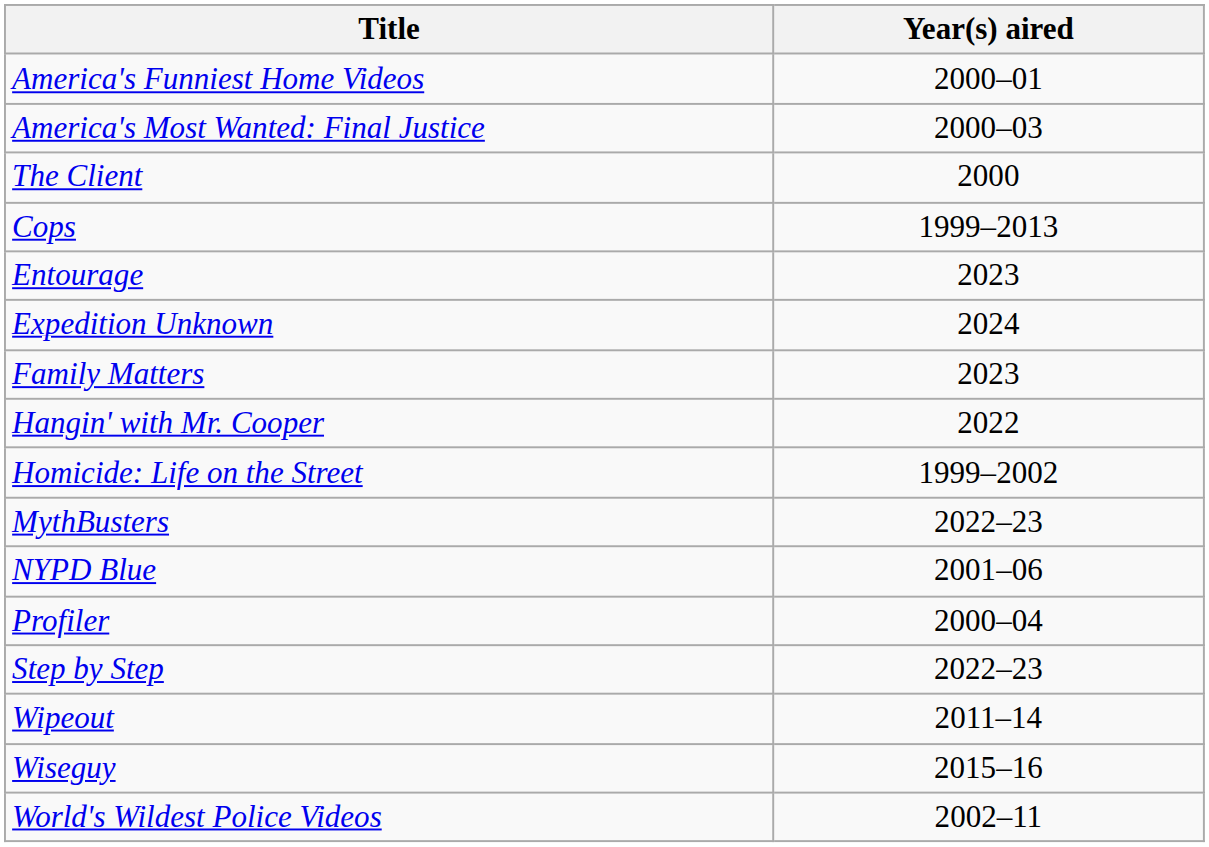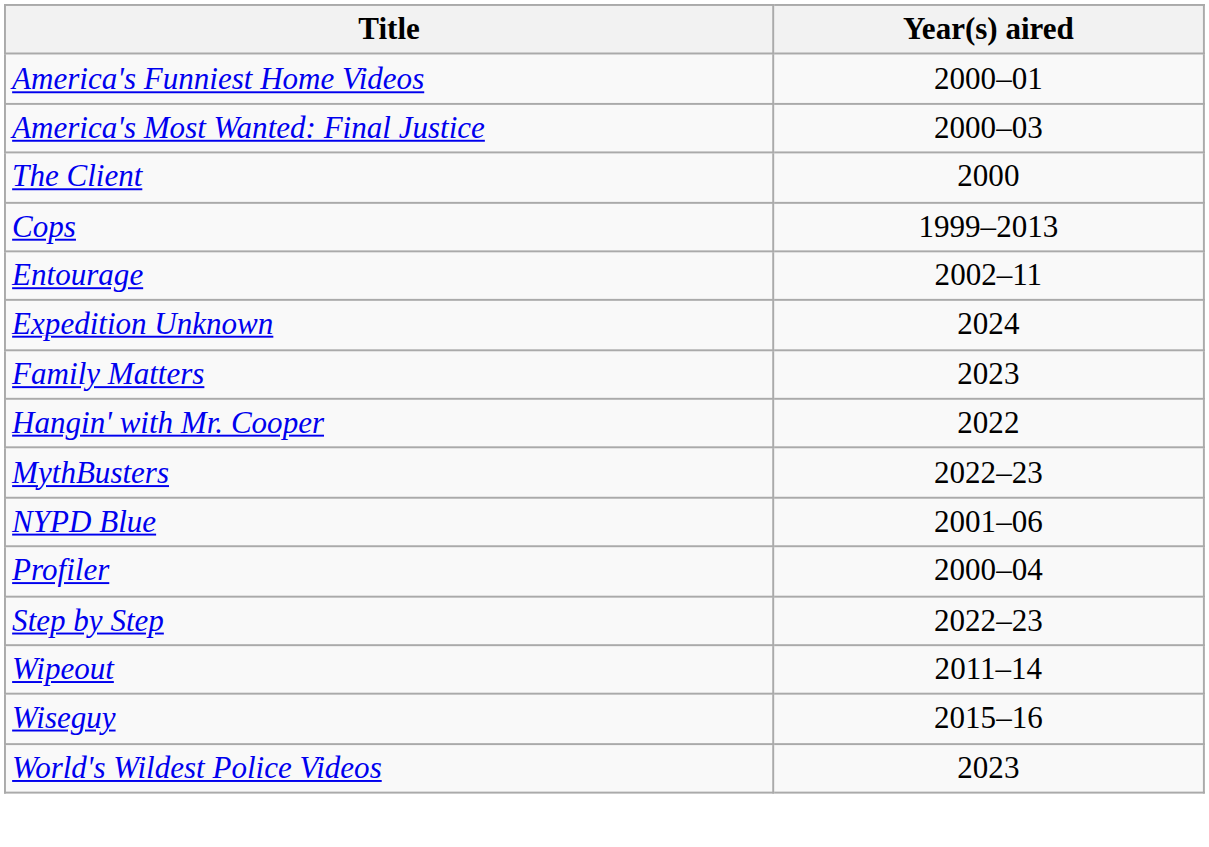Entourage | Year(s) aired: 2023 -> 2002–11
- row: Homicide: Life on the Street | 1999–2002
World's Wildest Police Videos | Year(s) aired: 2002–11 -> 2023
